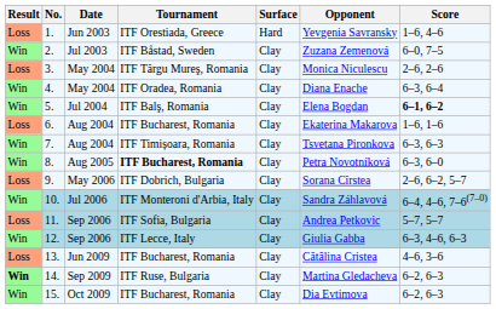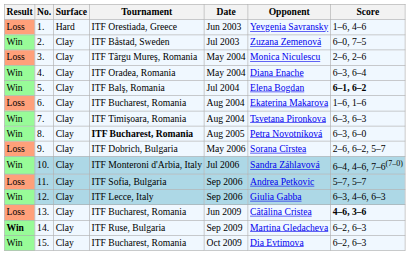columns swapped: Date <-> Surface
13. | Score: normal -> bold
